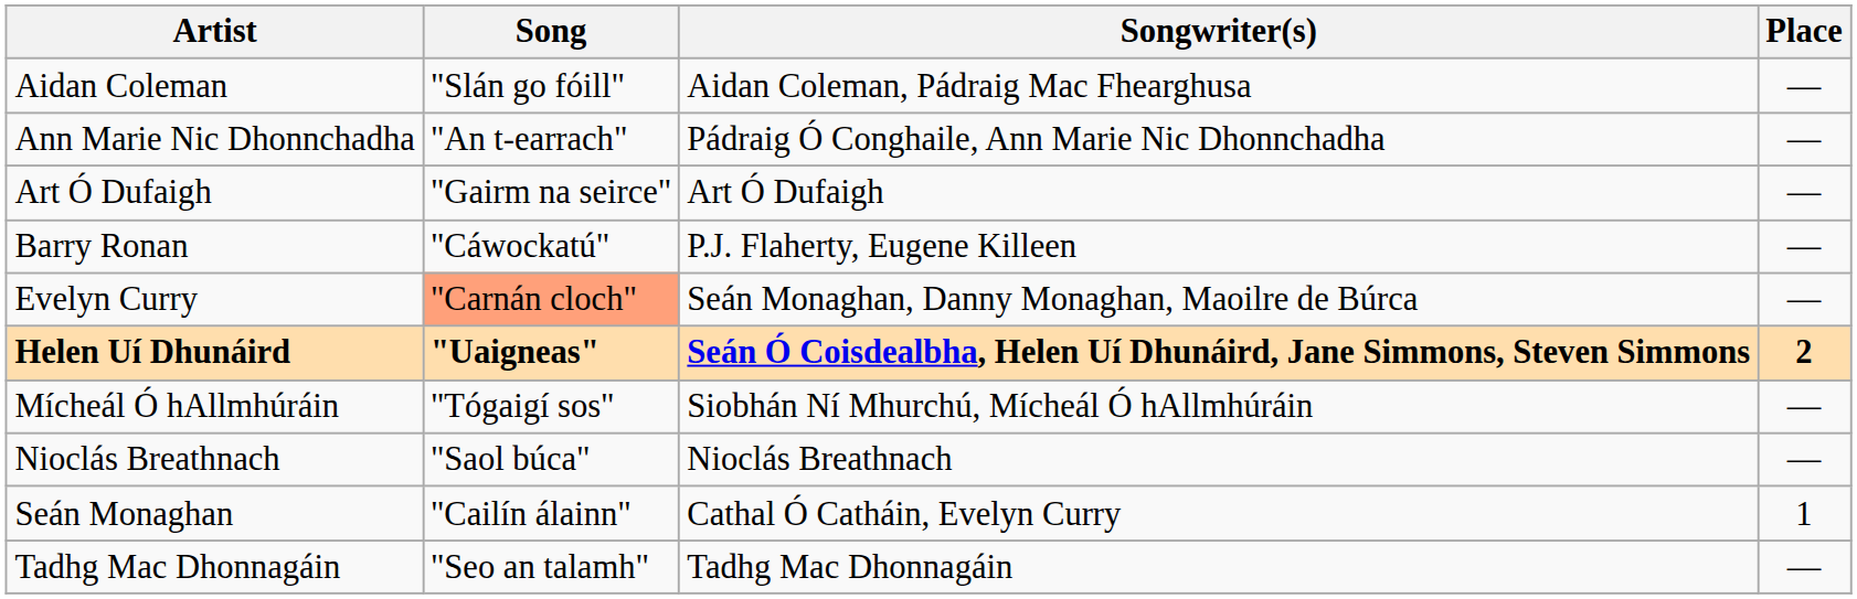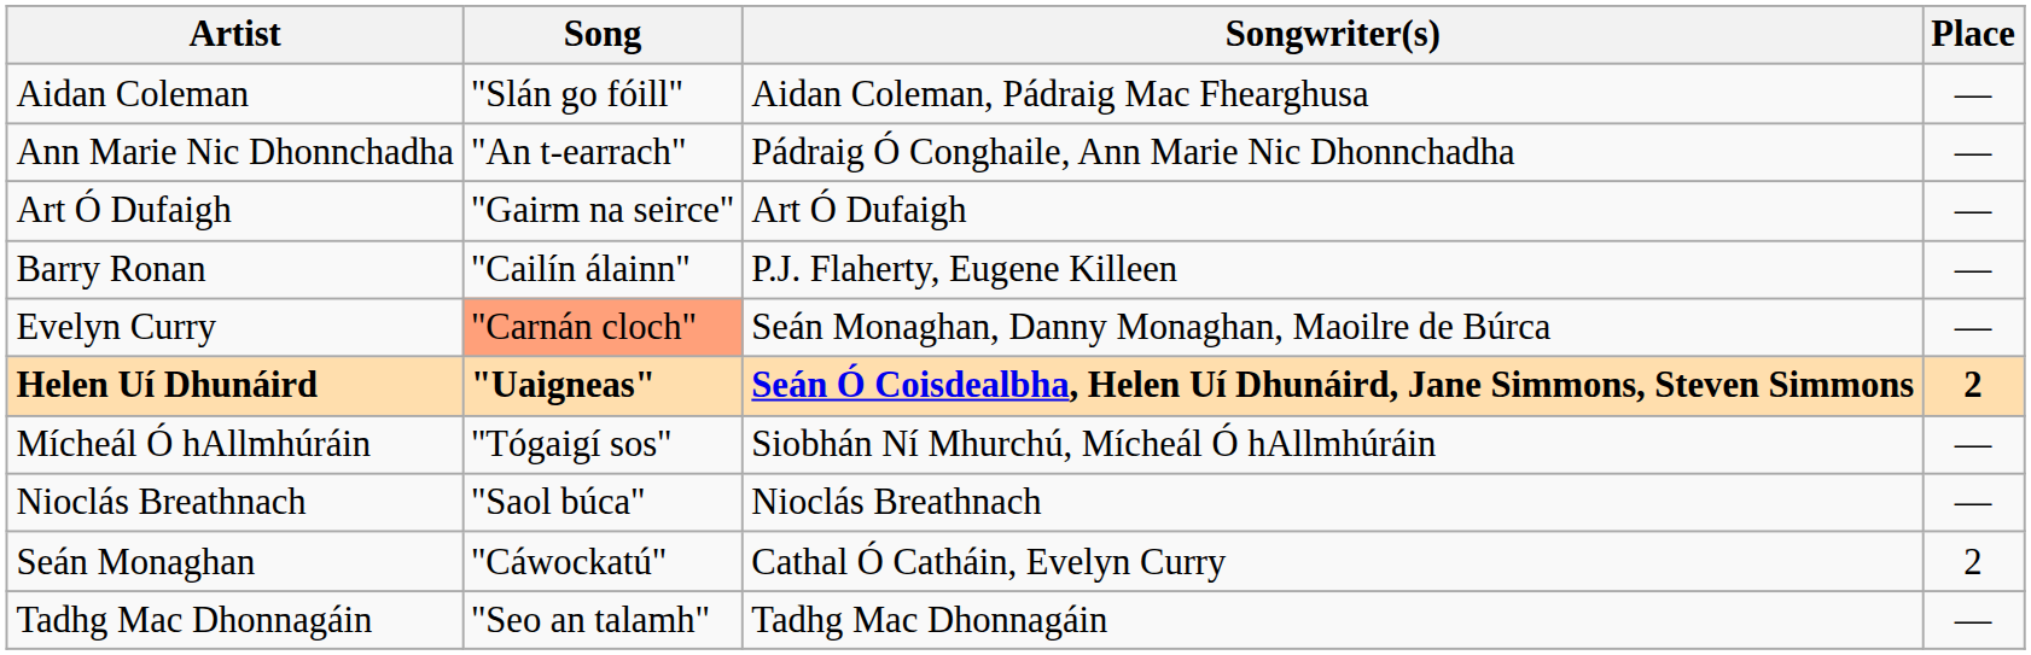Barry Ronan | Song: "Cáwockatú" -> "Cailín álainn"
Seán Monaghan | Song: "Cailín álainn" -> "Cáwockatú"
Seán Monaghan | Place: 1 -> 2
